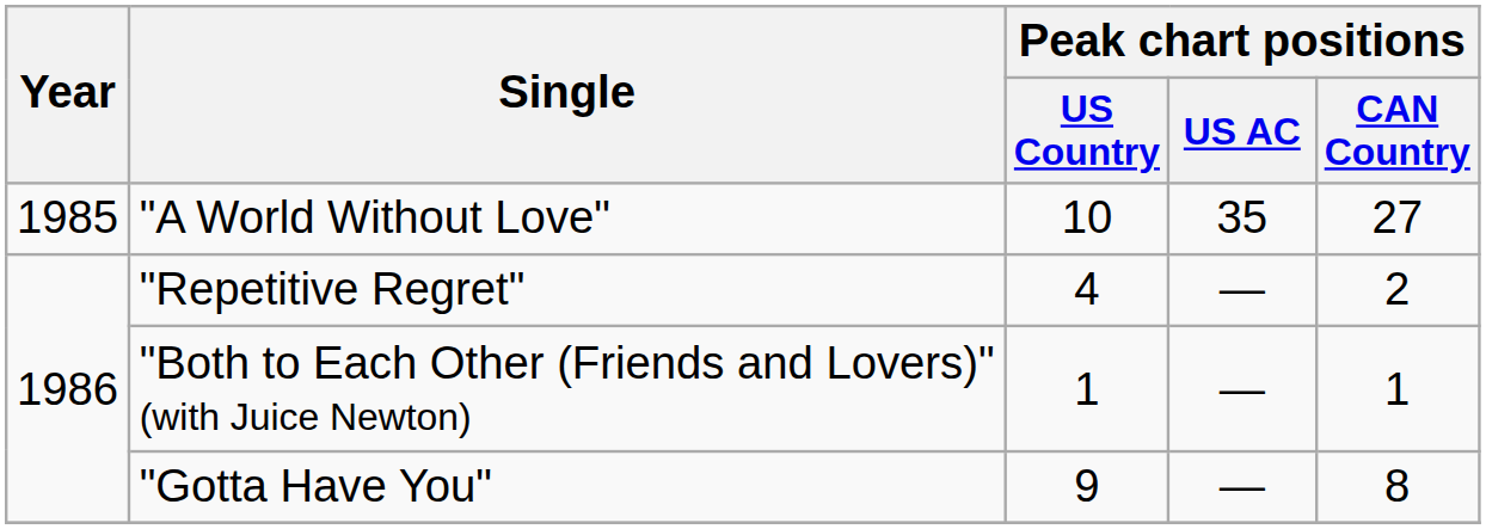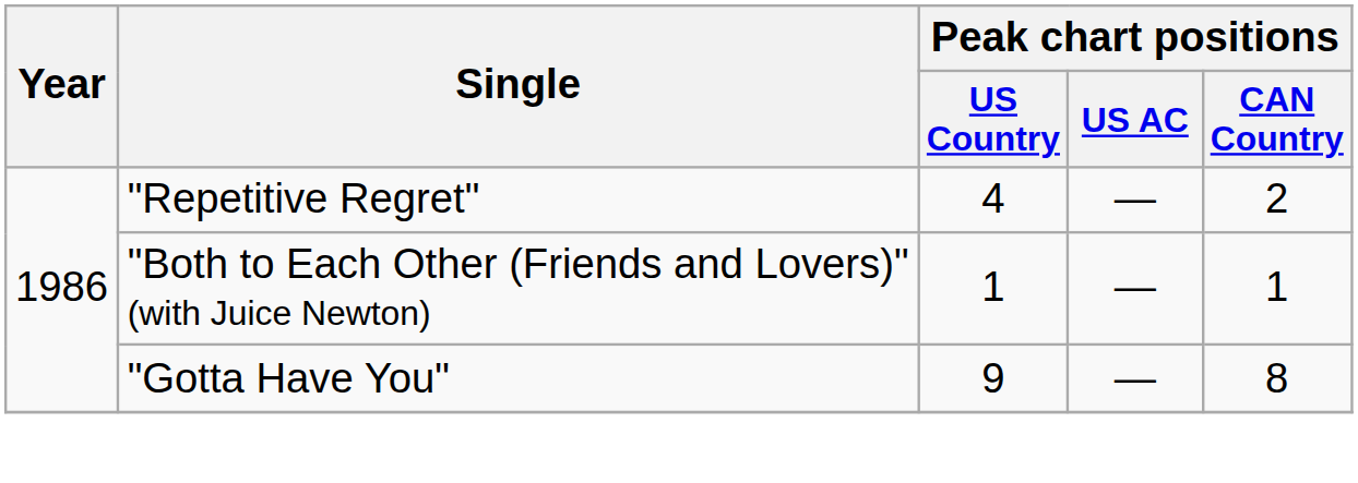- row: 1985 | "A World Without Love" | 10 | 35 | 27
